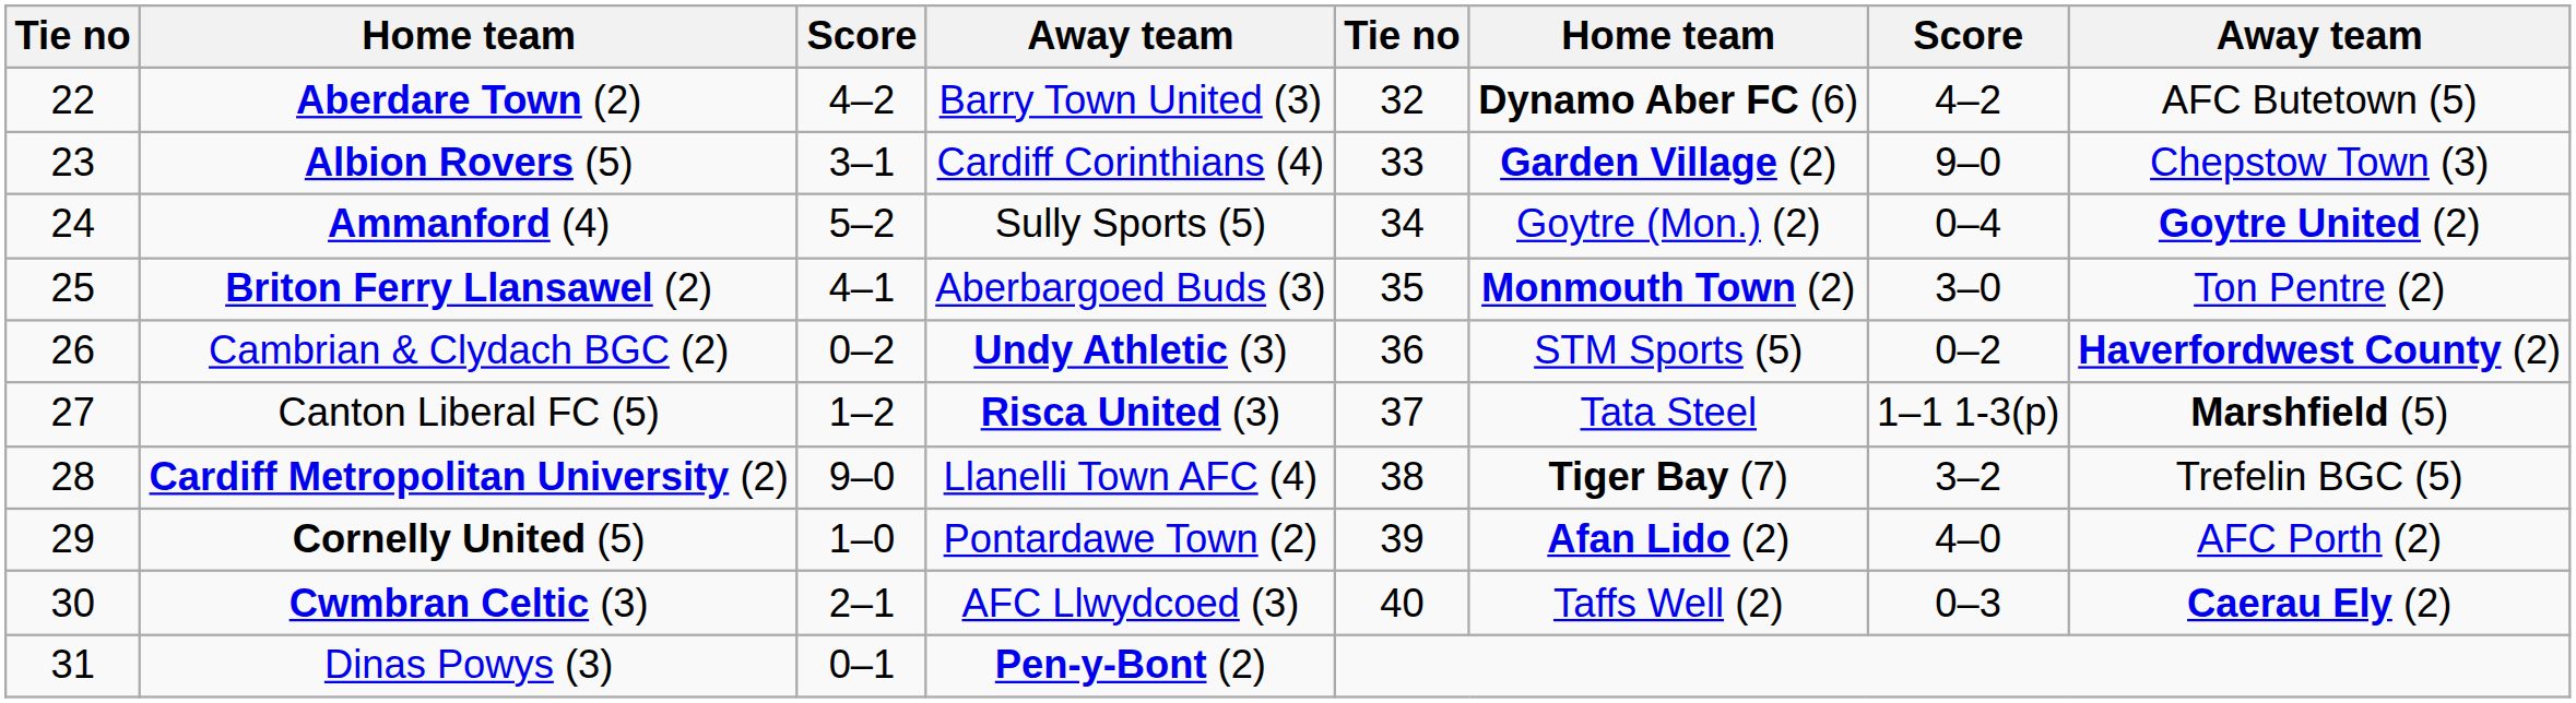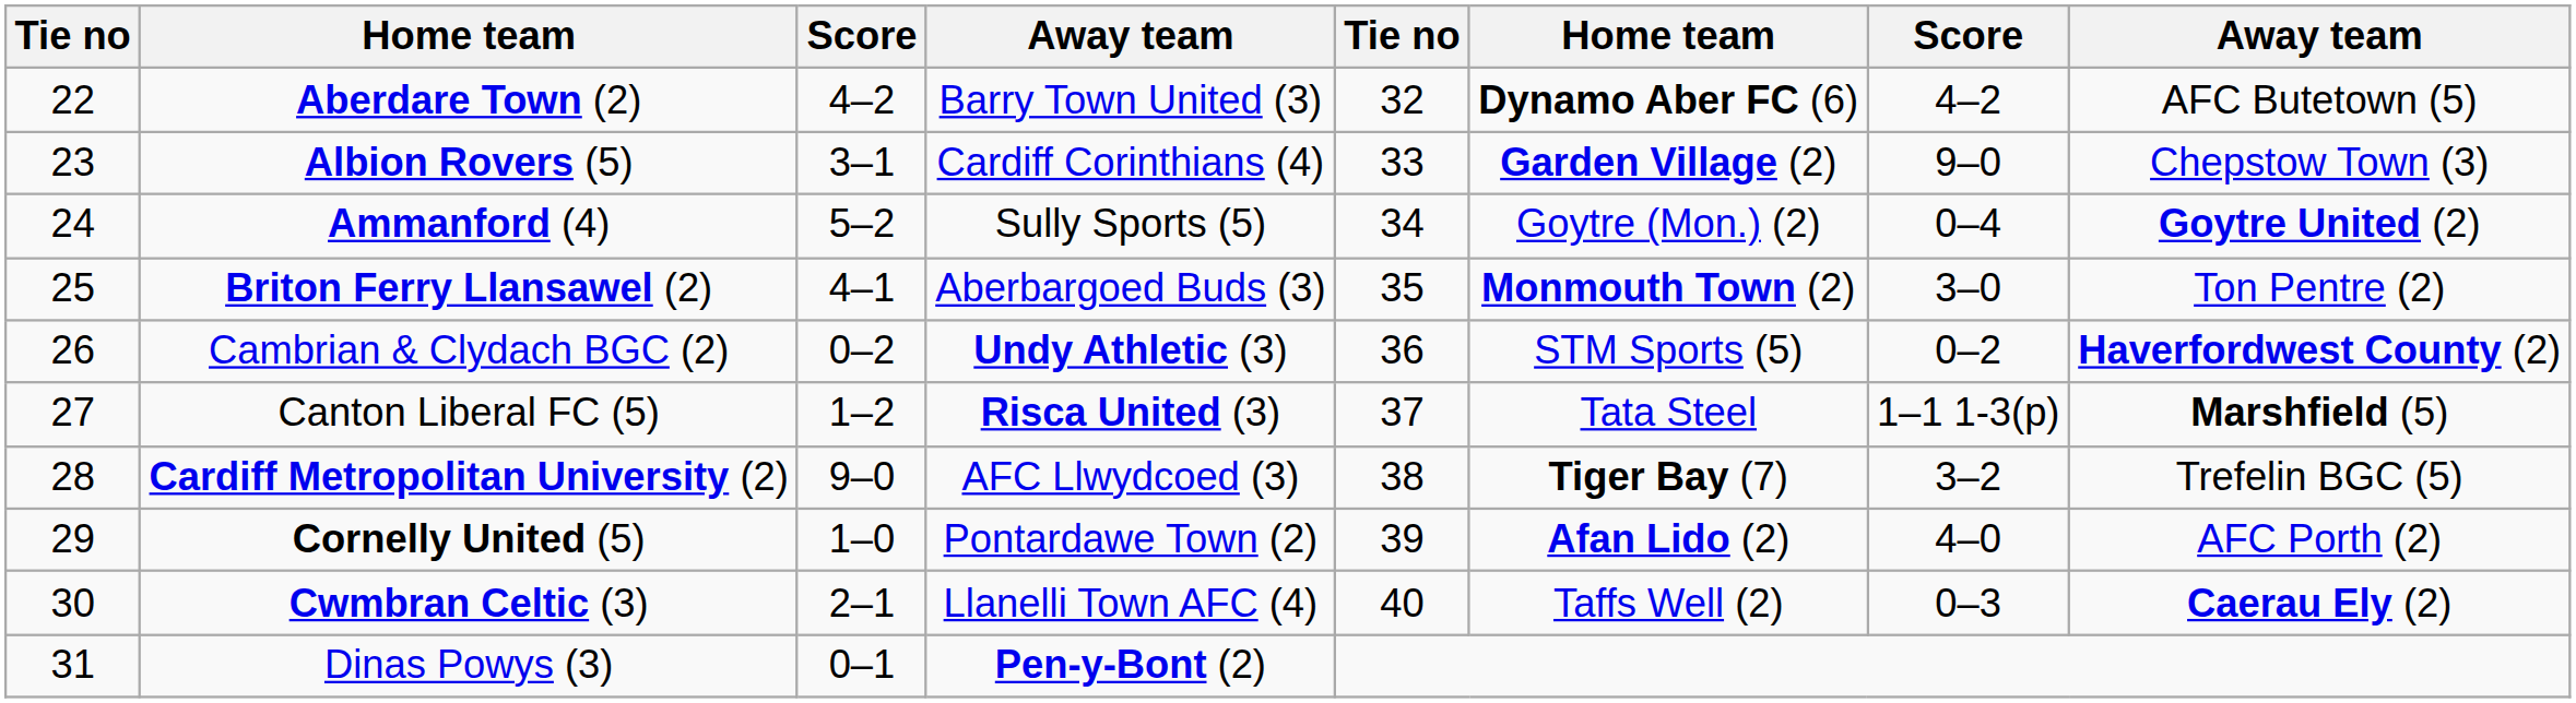Cardiff Metropolitan University (2) | column 4: Llanelli Town AFC (4) -> AFC Llwydcoed (3)
Cwmbran Celtic (3) | column 4: AFC Llwydcoed (3) -> Llanelli Town AFC (4)
